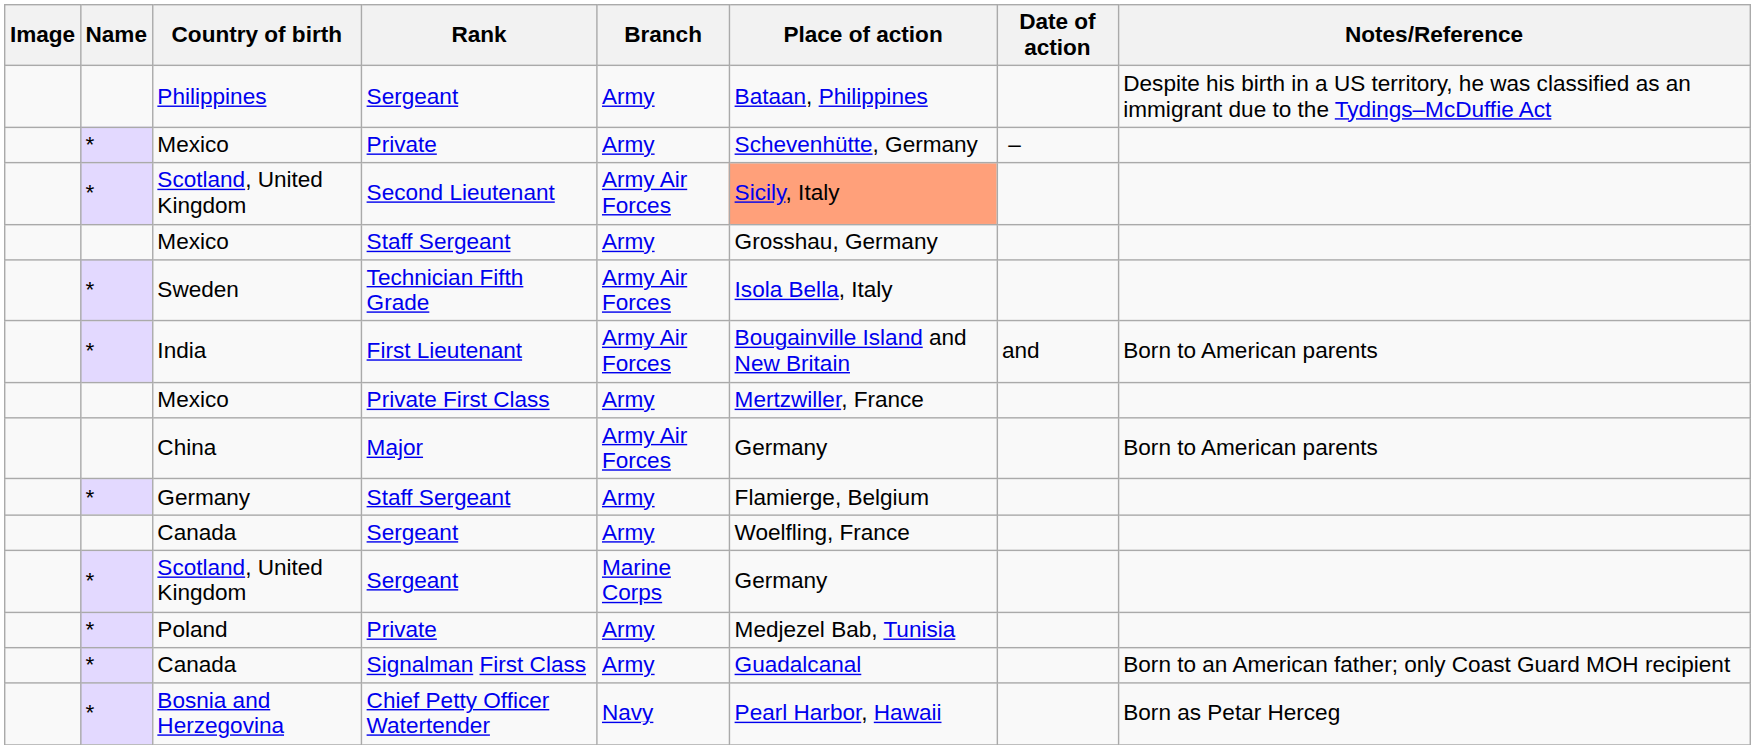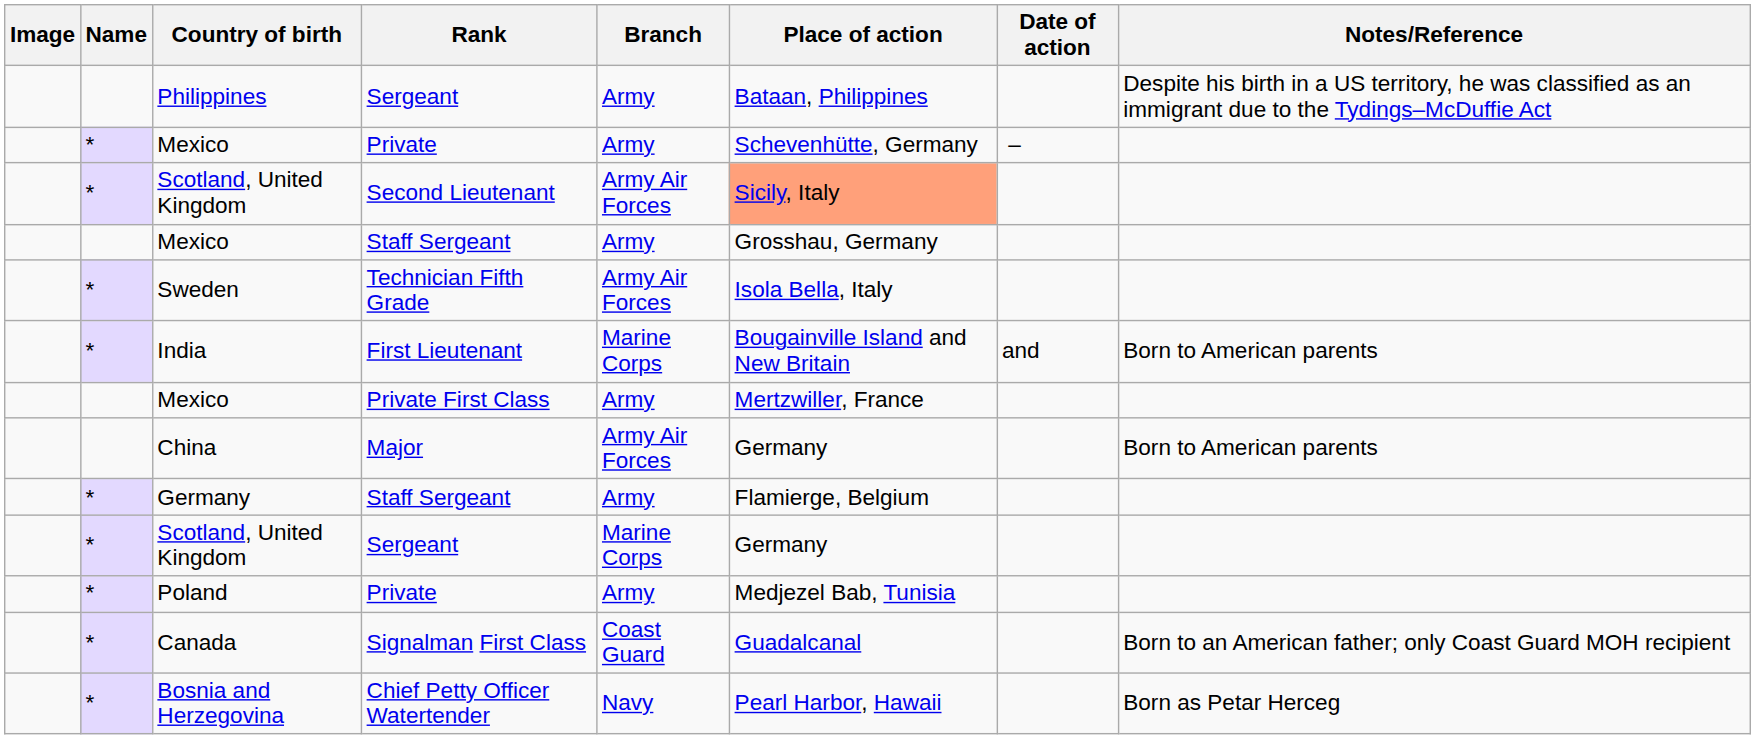India | Branch: Army Air Forces -> Marine Corps
- row: Canada | Sergeant | Army | Woelfling, France
Canada / Signalman First Class | Branch: Army -> Coast Guard
